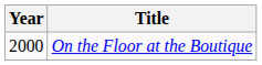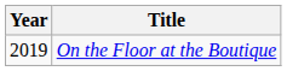On the Floor at the Boutique | Year: 2000 -> 2019
